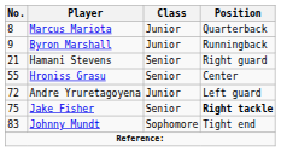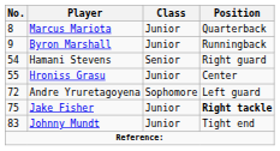Hamani Stevens | No.: 21 -> 54
Hroniss Grasu | Class: Senior -> Junior
Andre Yruretagoyena | Class: Junior -> Sophomore
Jake Fisher | Class: Senior -> Junior
Johnny Mundt | Class: Sophomore -> Junior
